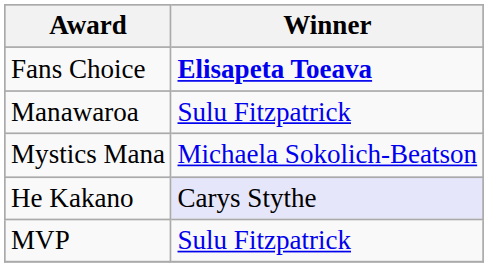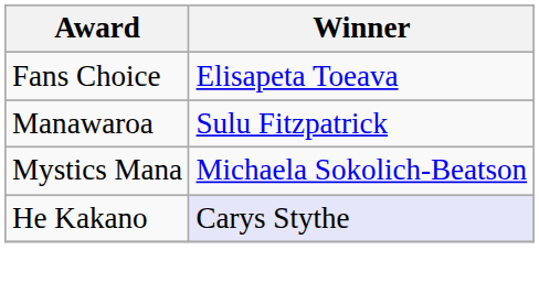Fans Choice | Winner: bold -> normal
- row: MVP | Sulu Fitzpatrick
